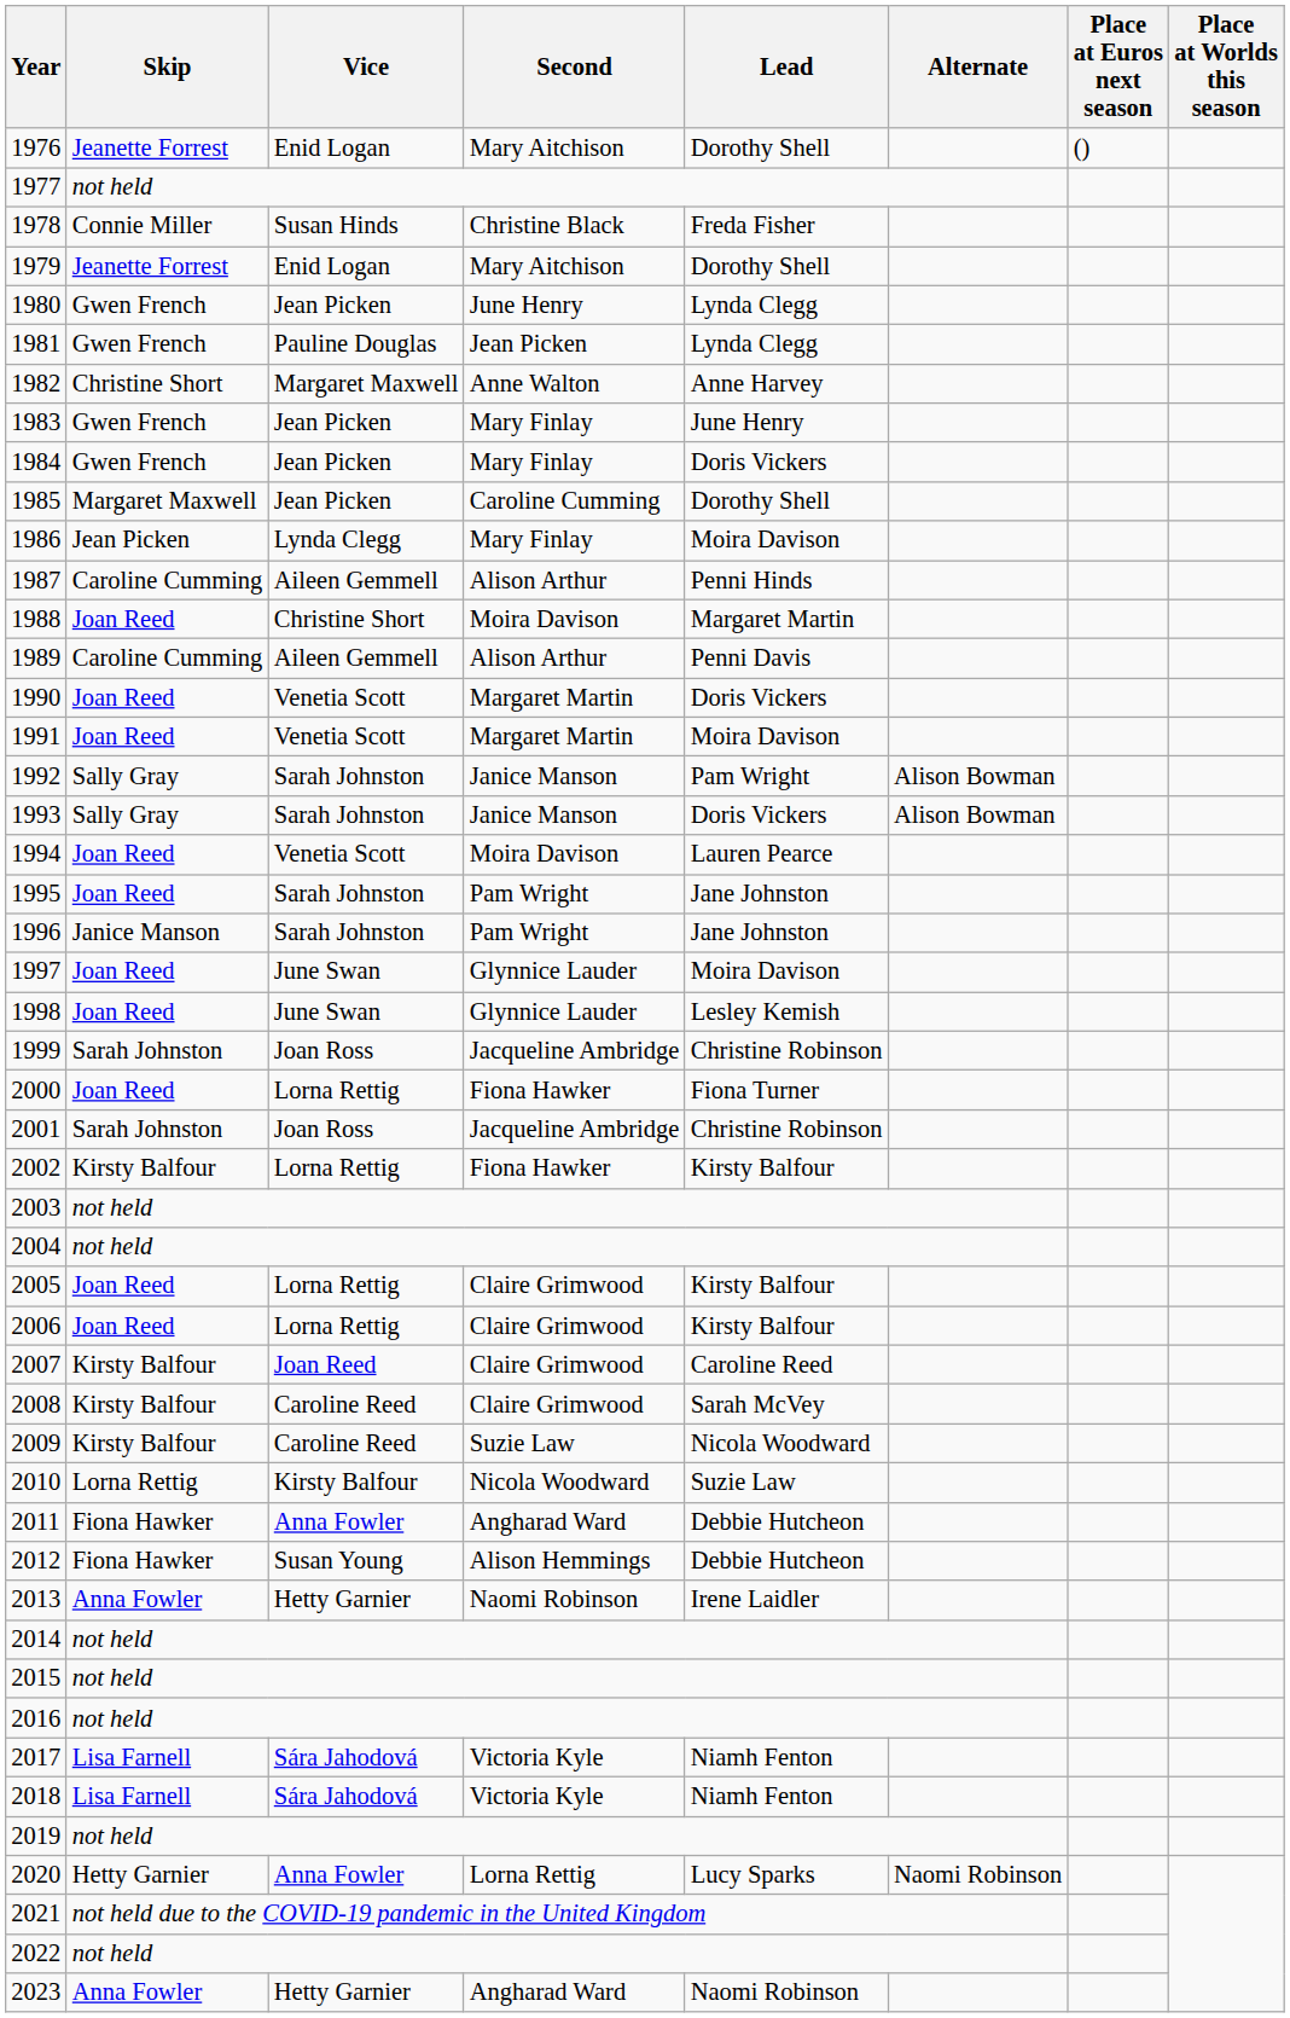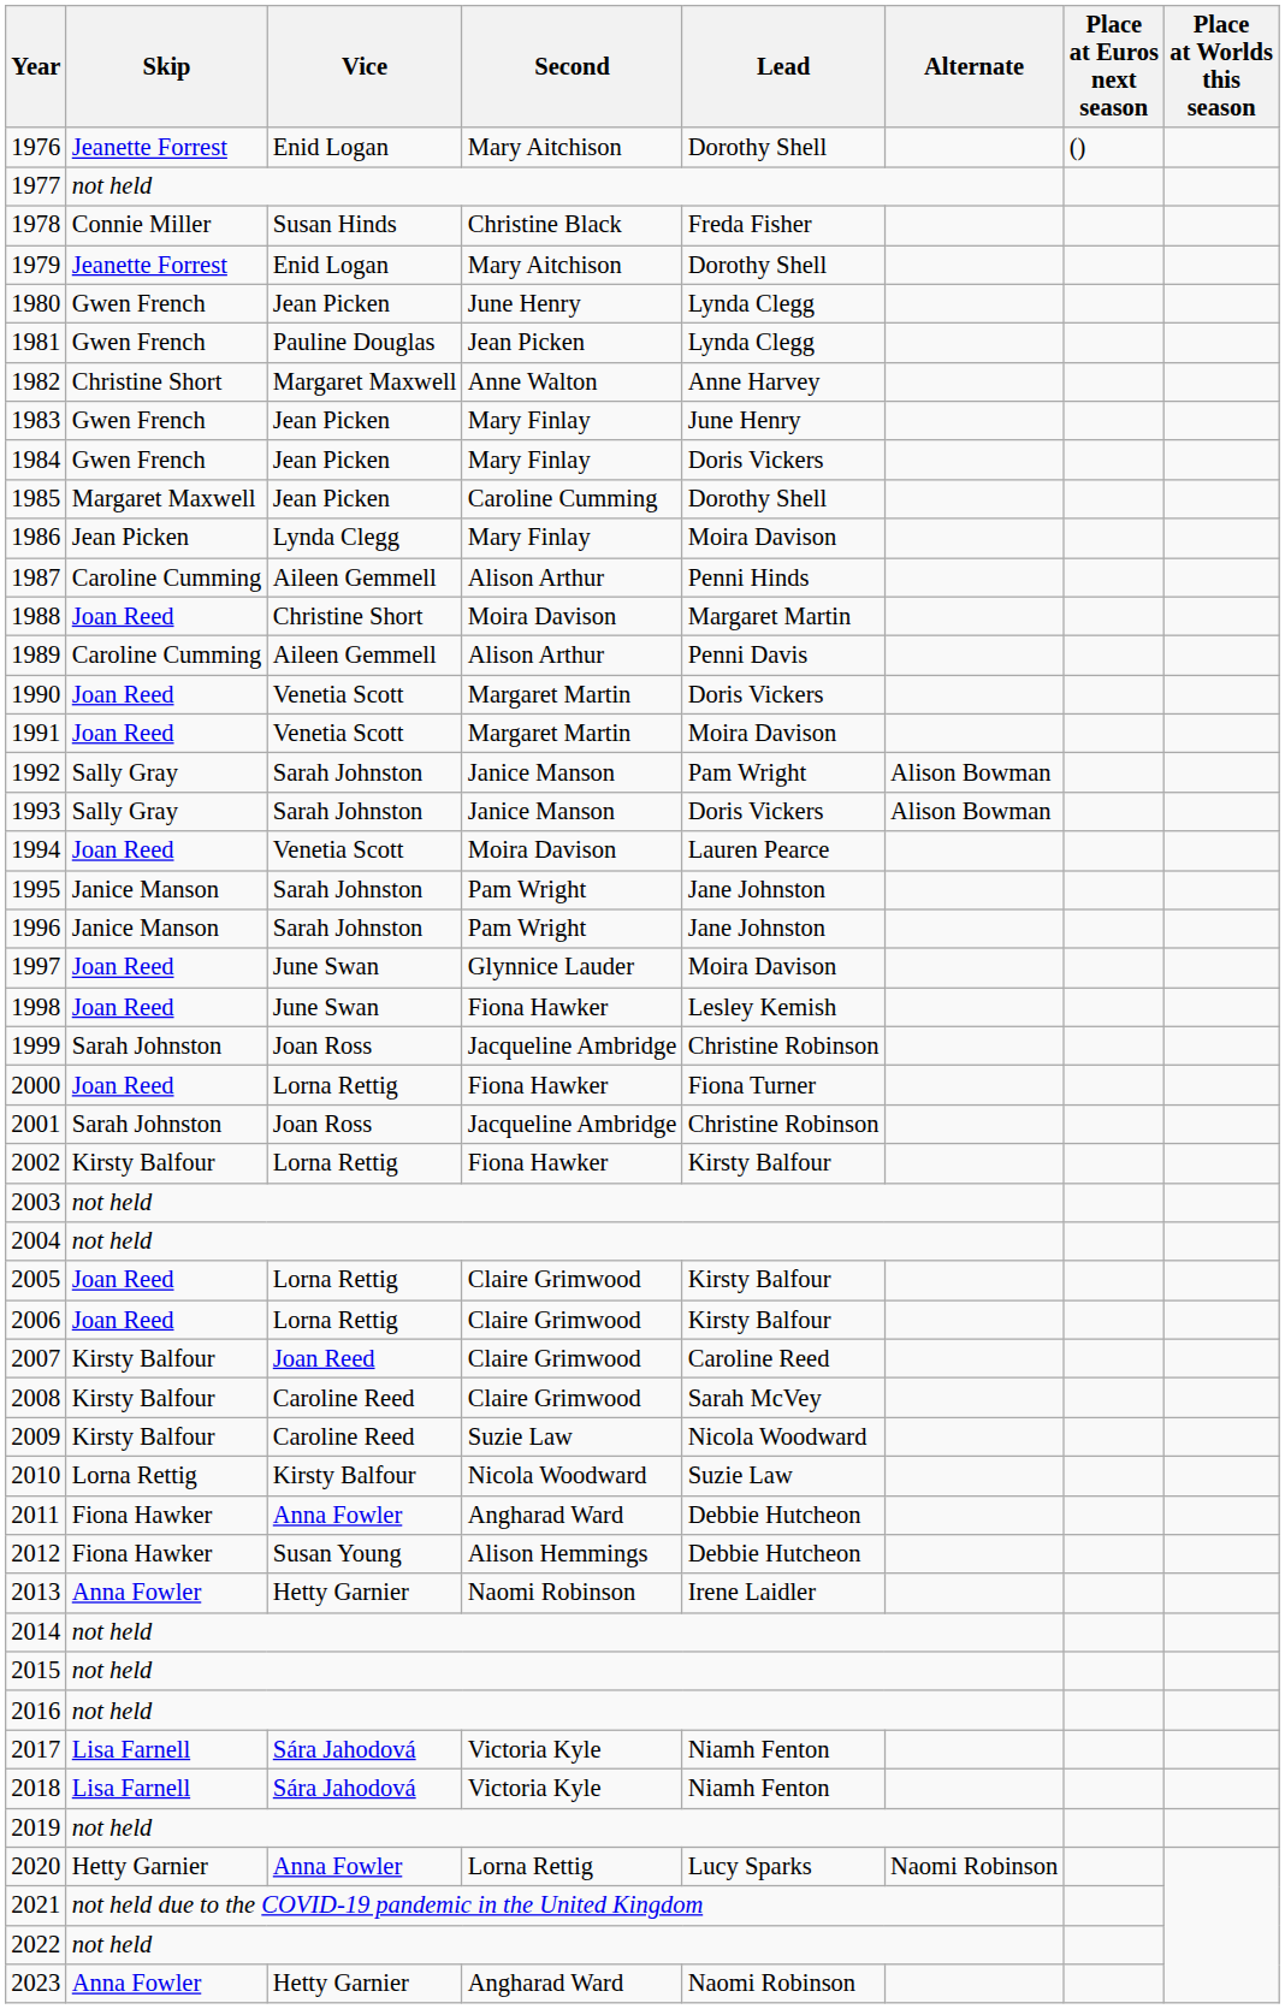1995 | Skip: Joan Reed -> Janice Manson
1998 | Second: Glynnice Lauder -> Fiona Hawker
